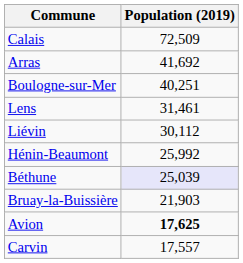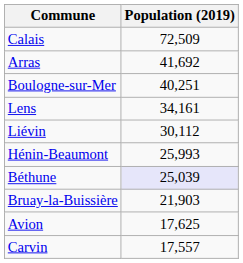Lens | Population (2019): 31,461 -> 34,161
Hénin-Beaumont | Population (2019): 25,992 -> 25,993
Avion | Population (2019): bold -> normal
